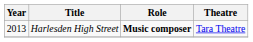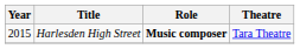Harlesden High Street | Year: 2013 -> 2015
